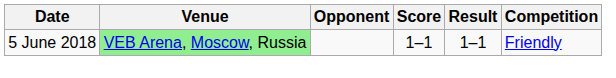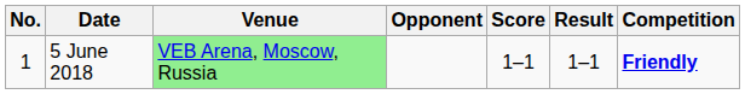+ column: No. | 1
5 June 2018 | Competition: normal -> bold
